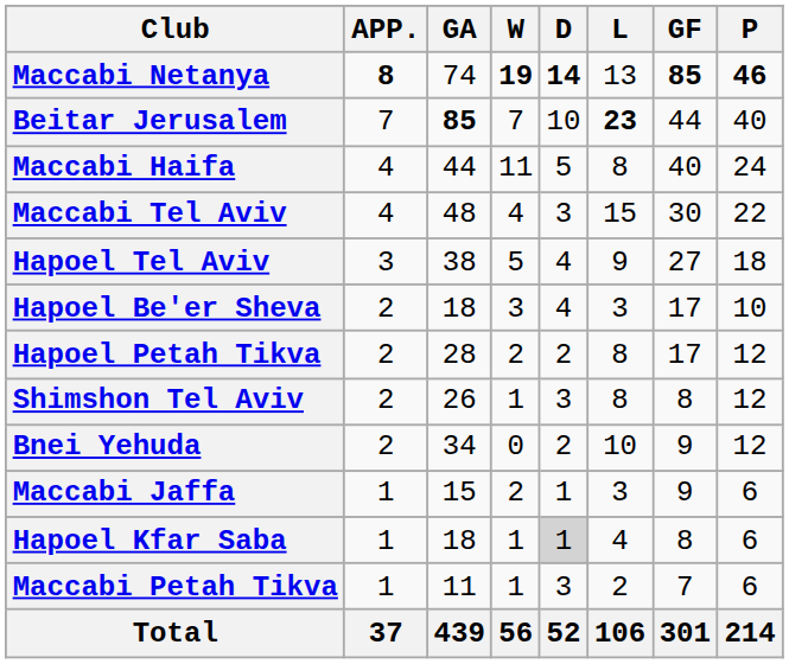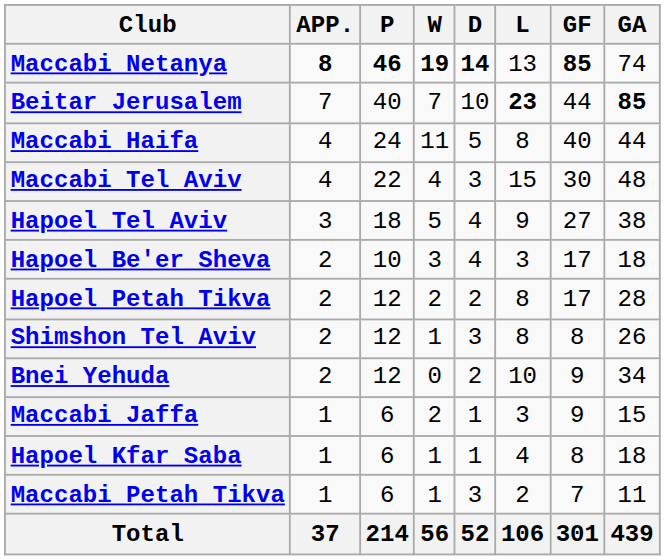columns swapped: P <-> GA
Hapoel Kfar Saba | D: lightgrey background -> no background
